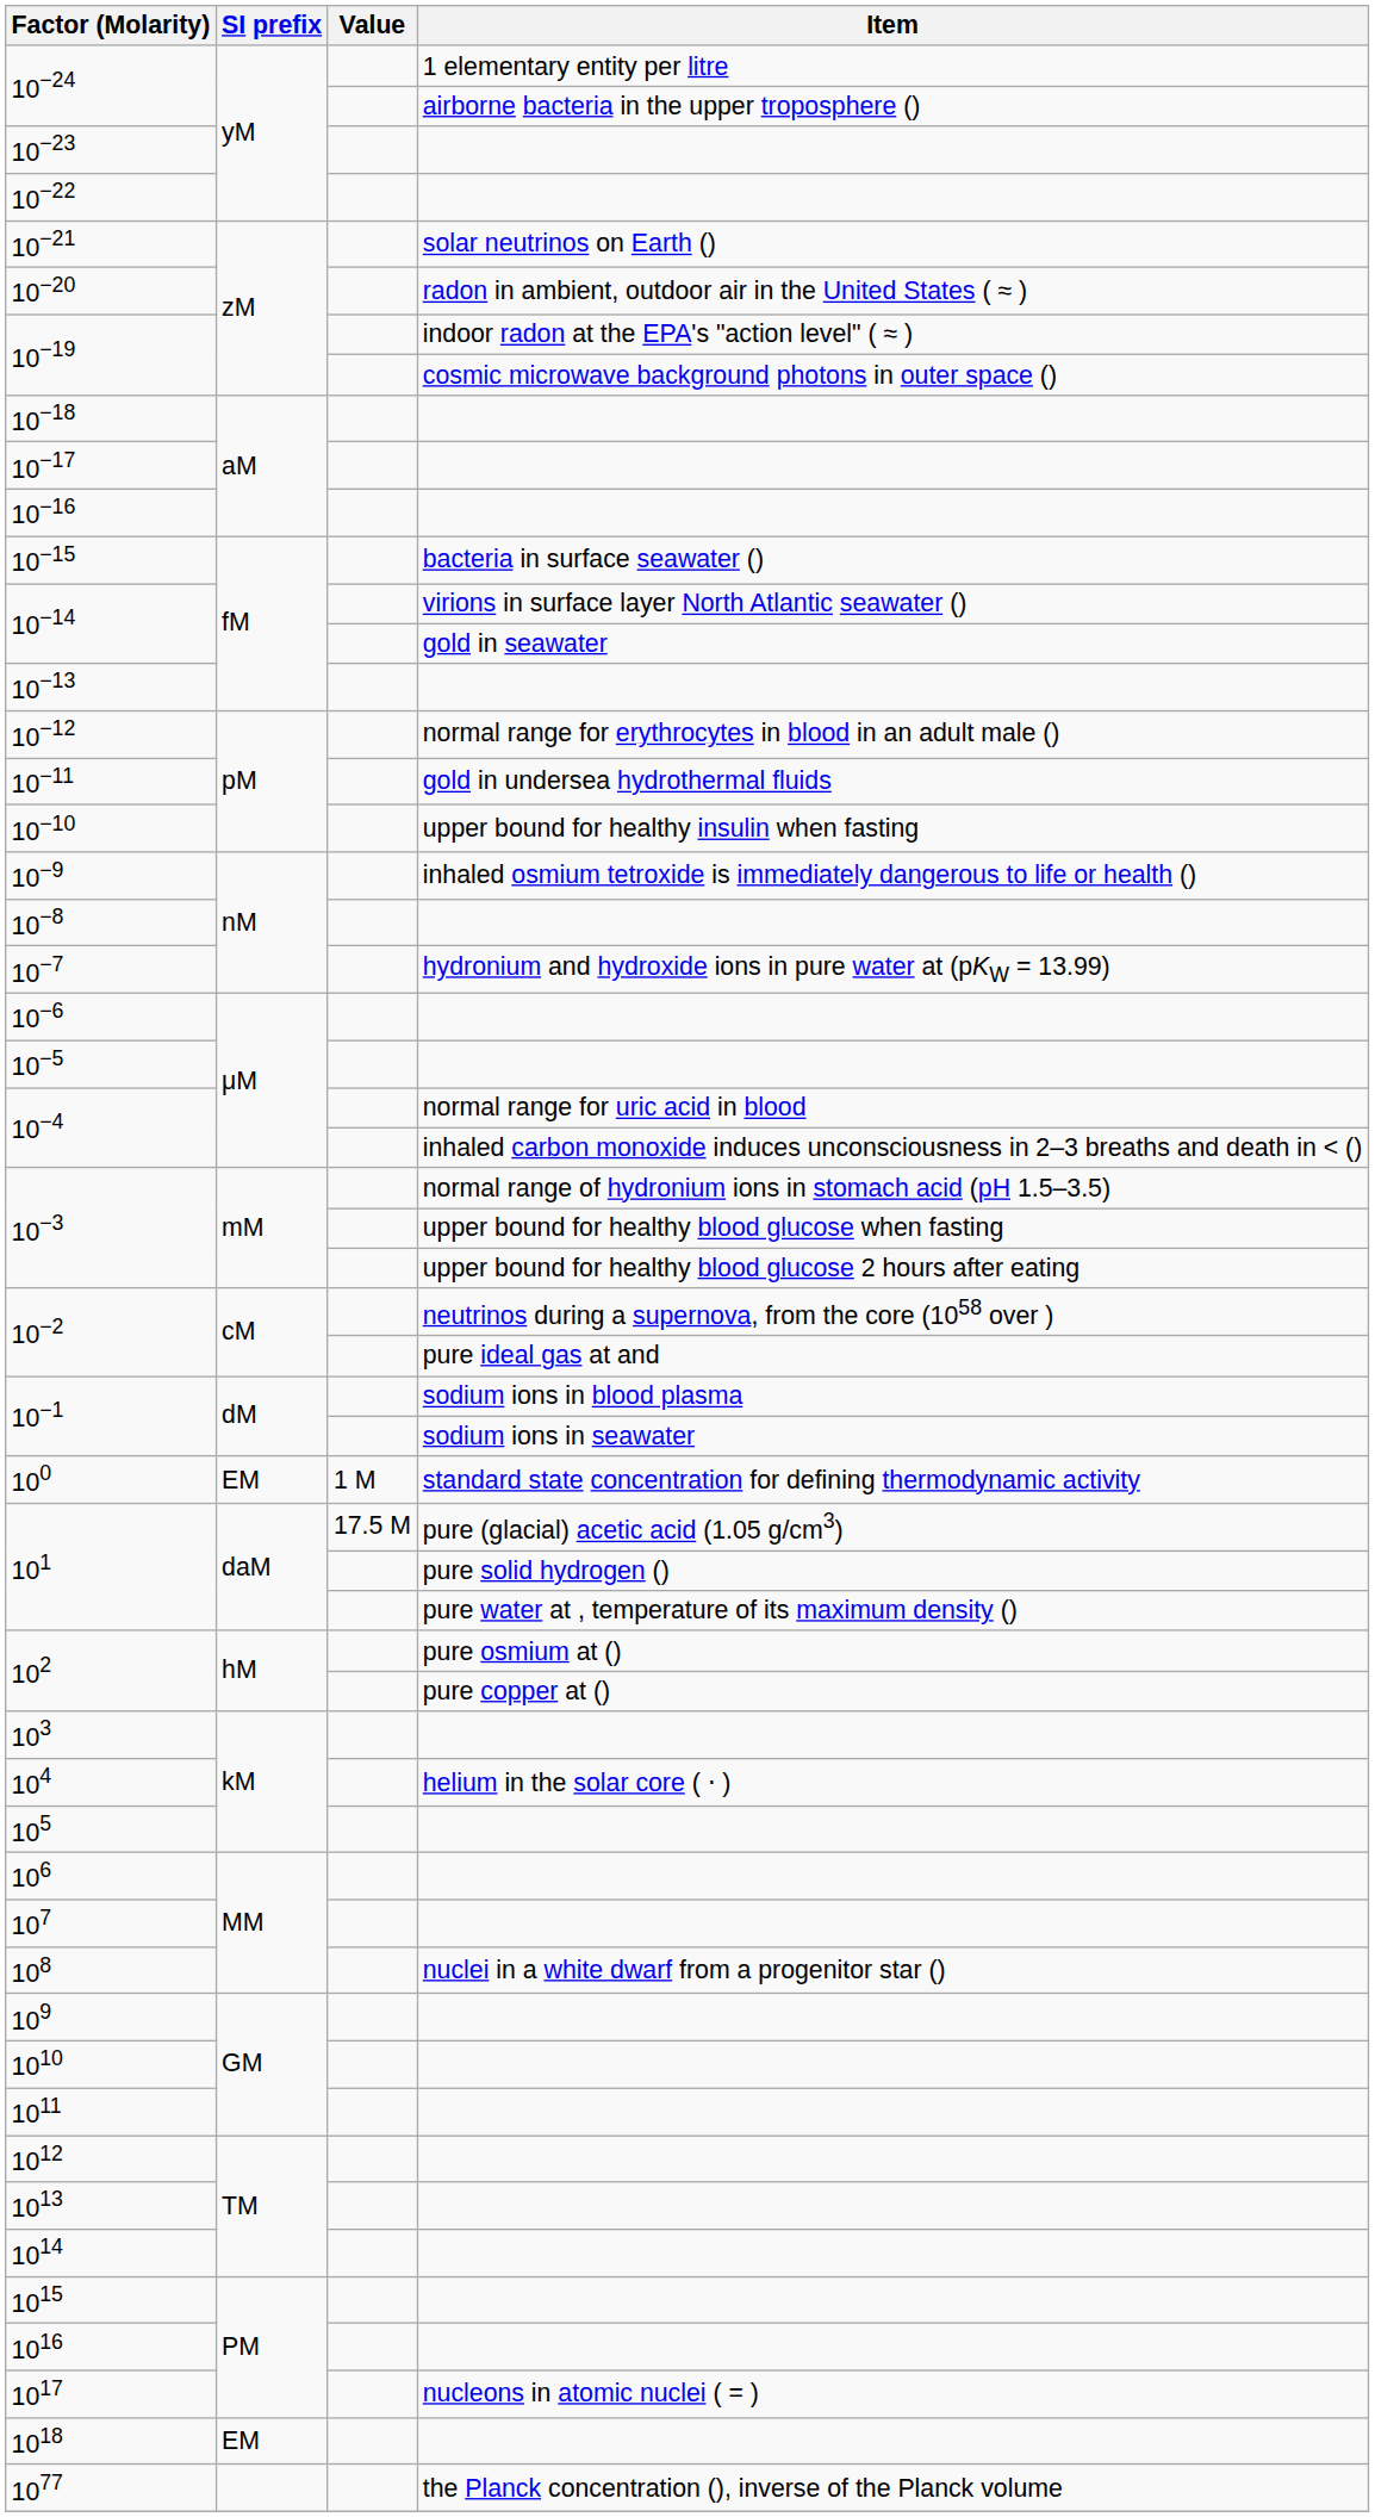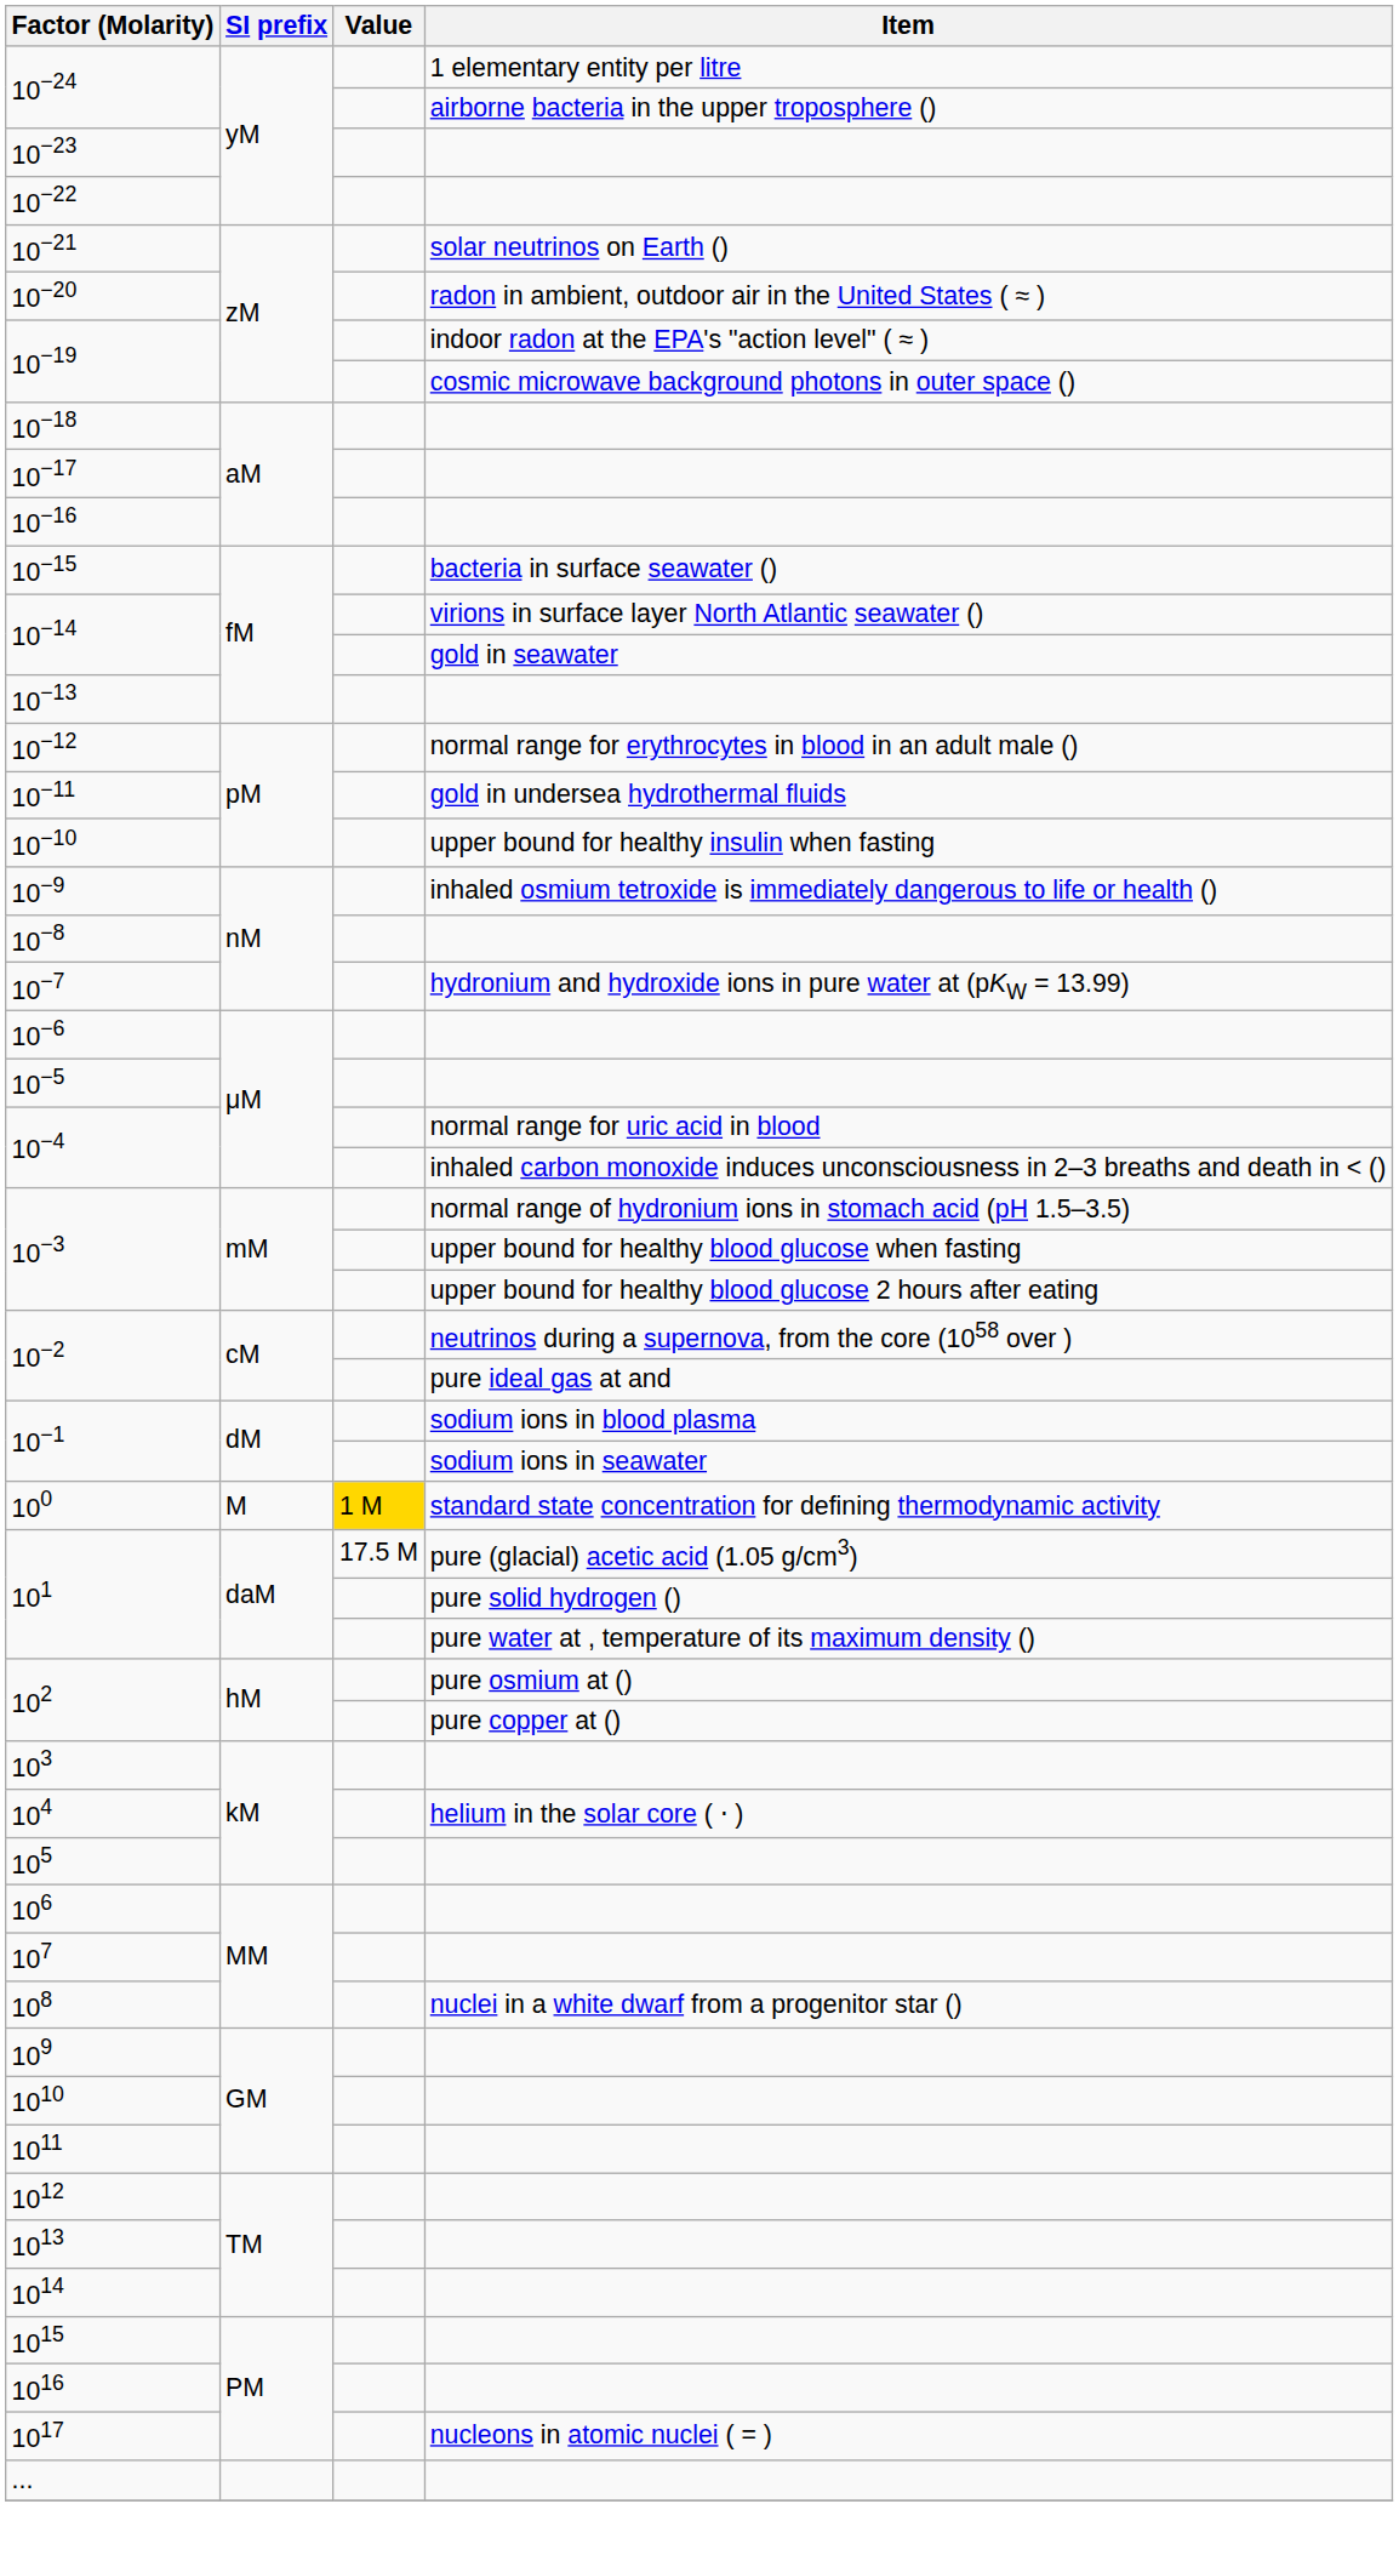100 | SI prefix: EM -> M
100 | Value: no background -> gold background
- row: 1018 | EM
+ row: ...
- row: 1077 | the Planck concentration (), inverse of the Planck volume
